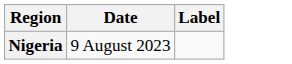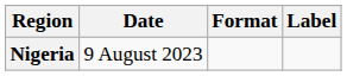+ column: Format
